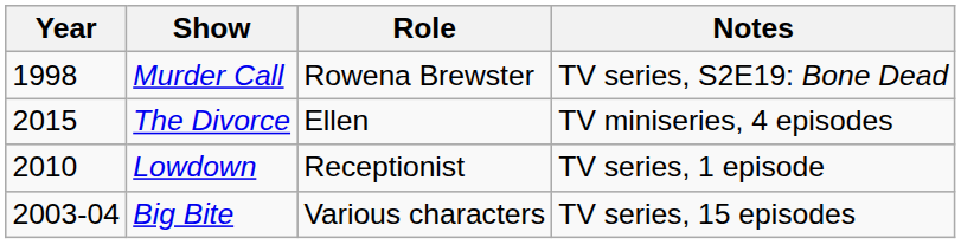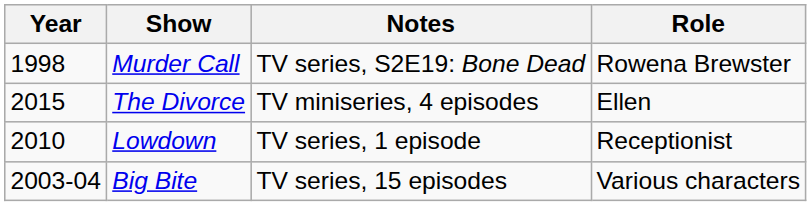columns swapped: Role <-> Notes
